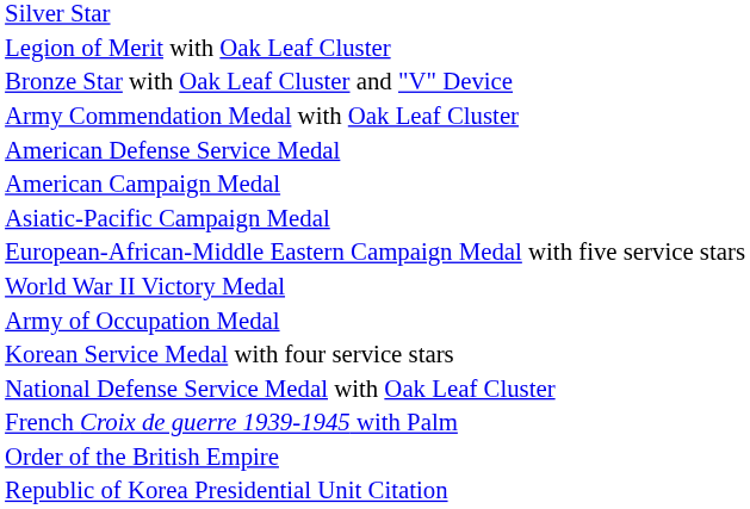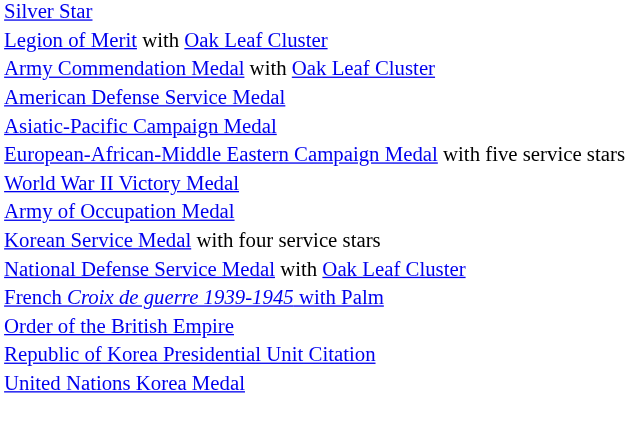- row: Bronze Star with Oak Leaf Cluster and "V" Device
- row: American Campaign Medal
+ row: United Nations Korea Medal
